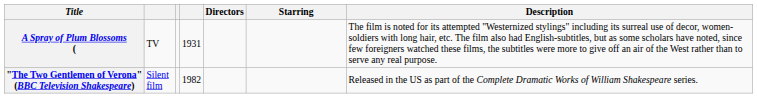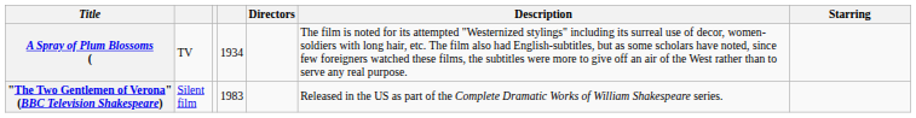columns swapped: Starring <-> Description
A Spray of Plum Blossoms ( | column 4: 1931 -> 1934
"The Two Gentlemen of Verona" (BBC Television Shakespeare) | column 4: 1982 -> 1983
